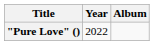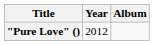"Pure Love" () | Year: 2022 -> 2012
